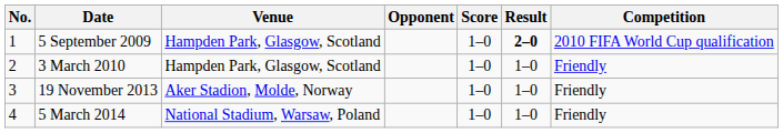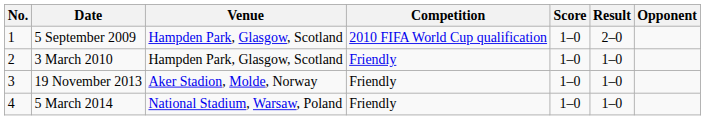columns swapped: Opponent <-> Competition
5 September 2009 | Result: bold -> normal
